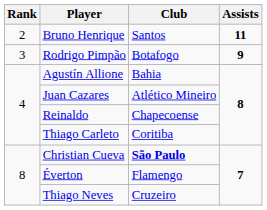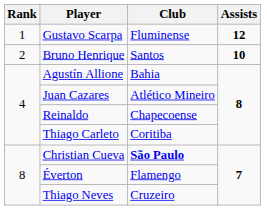+ row: 1 | Gustavo Scarpa | Fluminense | 12
Bruno Henrique | Assists: 11 -> 10
- row: 3 | Rodrigo Pimpão | Botafogo | 9
